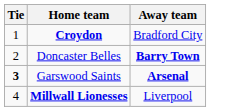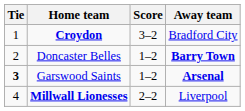+ column: Score | 3–2 | 1–2 | 1–2 | 2–2
